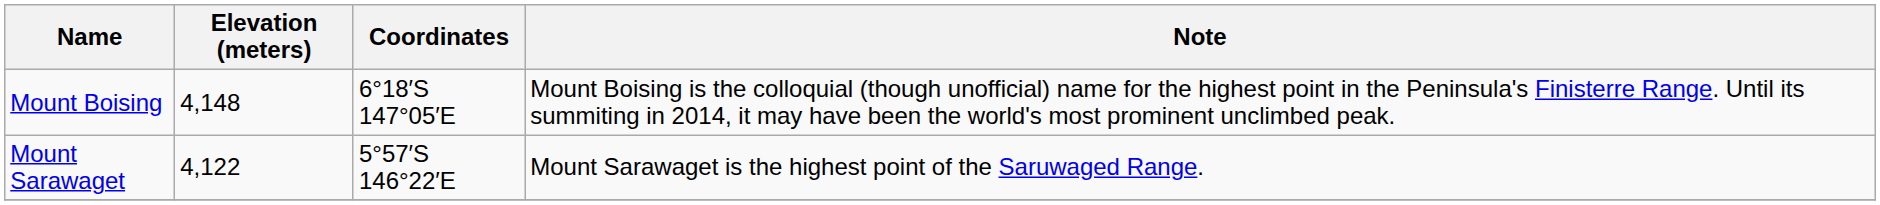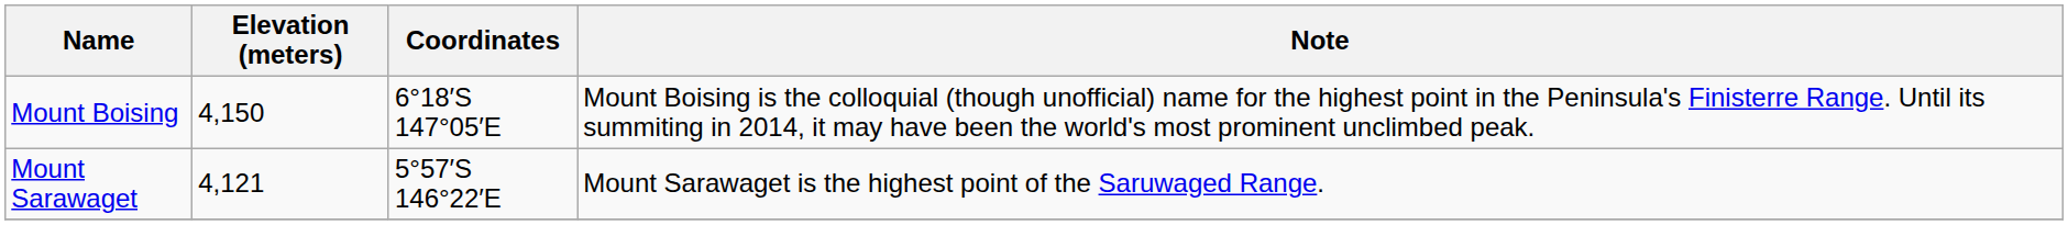Mount Boising | Elevation (meters): 4,148 -> 4,150
Mount Sarawaget | Elevation (meters): 4,122 -> 4,121
